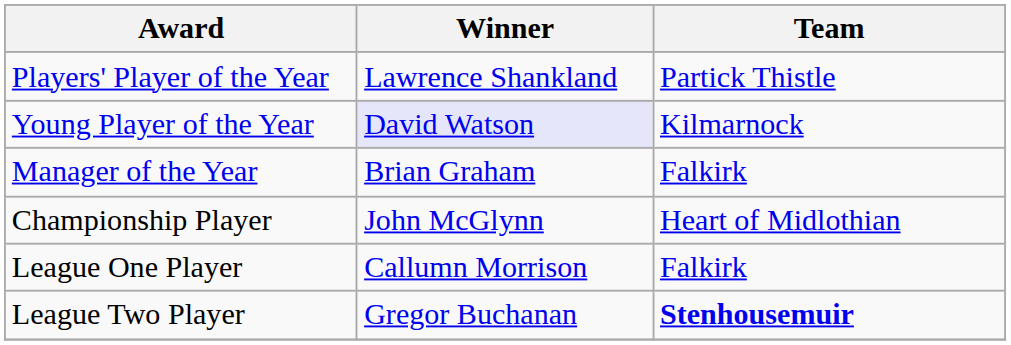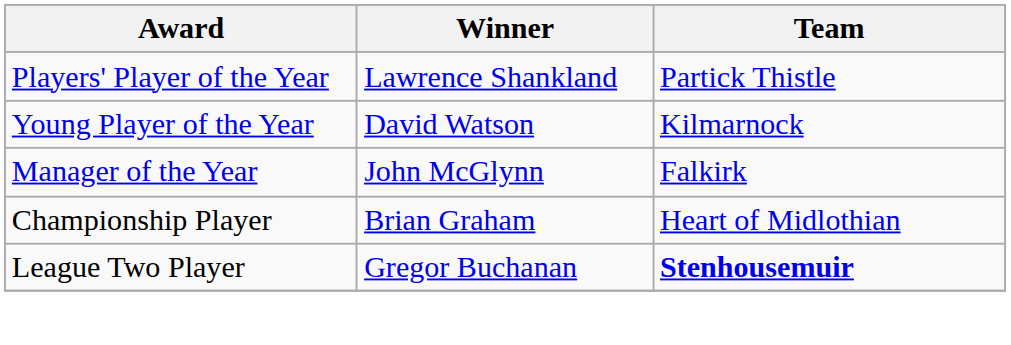Young Player of the Year | Winner: lavender background -> no background
Manager of the Year | Winner: Brian Graham -> John McGlynn
Championship Player | Winner: John McGlynn -> Brian Graham
- row: League One Player | Callumn Morrison | Falkirk
